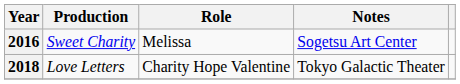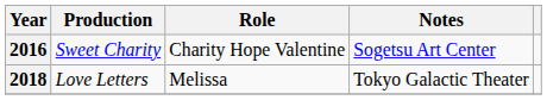2016 | Role: Melissa -> Charity Hope Valentine
2018 | Role: Charity Hope Valentine -> Melissa
